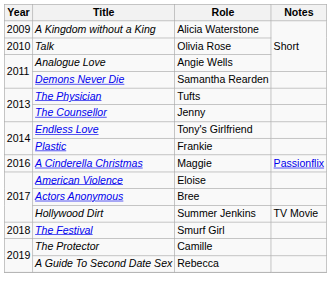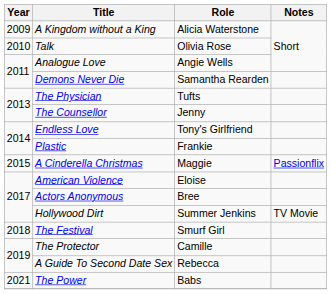A Cinderella Christmas | Year: 2016 -> 2015
+ row: 2021 | The Power | Babs
